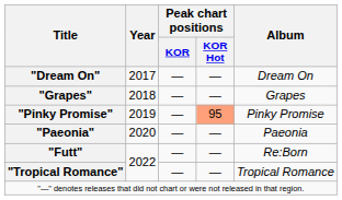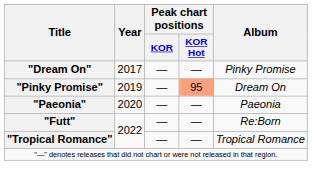"Dream On" | Album: Dream On -> Pinky Promise
- row: "Grapes" | 2018 | — | — | Grapes
"Pinky Promise" | Album: Pinky Promise -> Dream On
